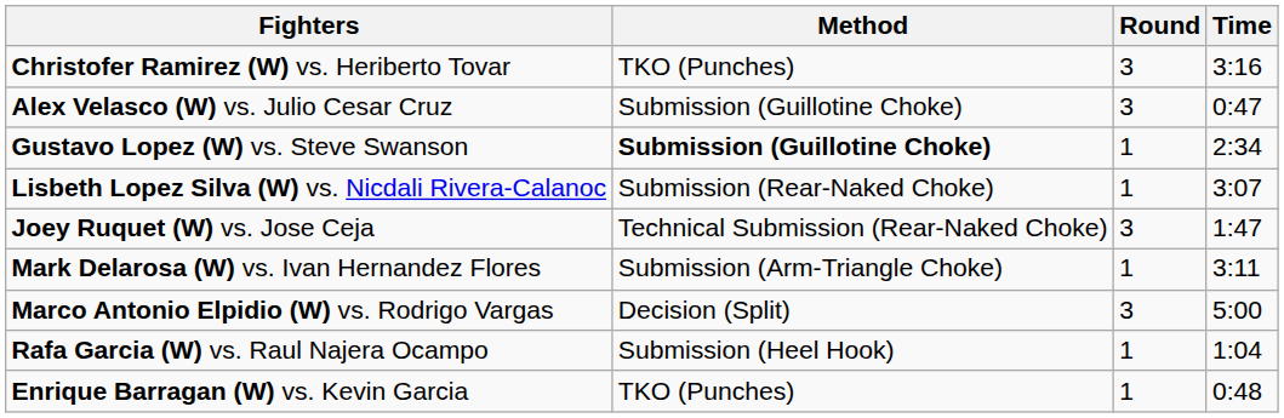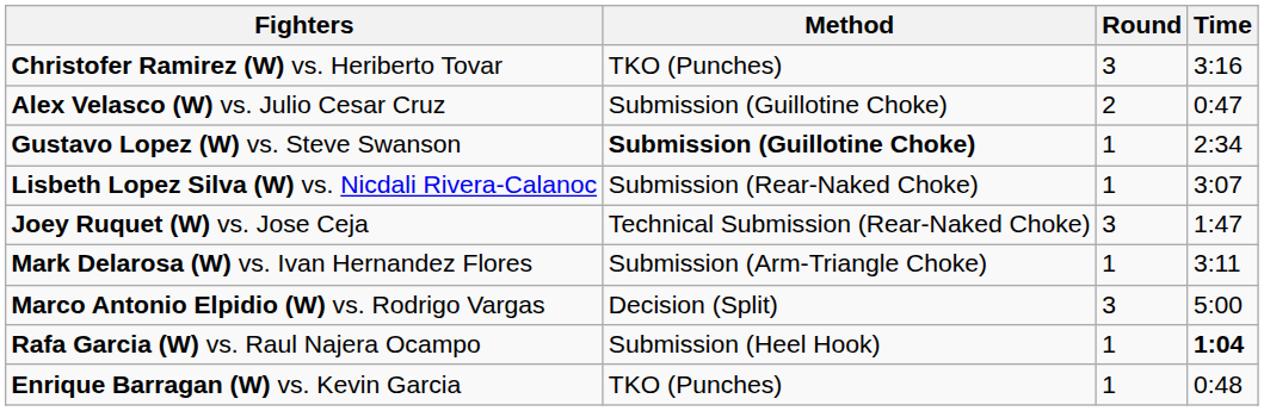Alex Velasco (W) vs. Julio Cesar Cruz | Round: 3 -> 2
Rafa Garcia (W) vs. Raul Najera Ocampo | Time: normal -> bold
